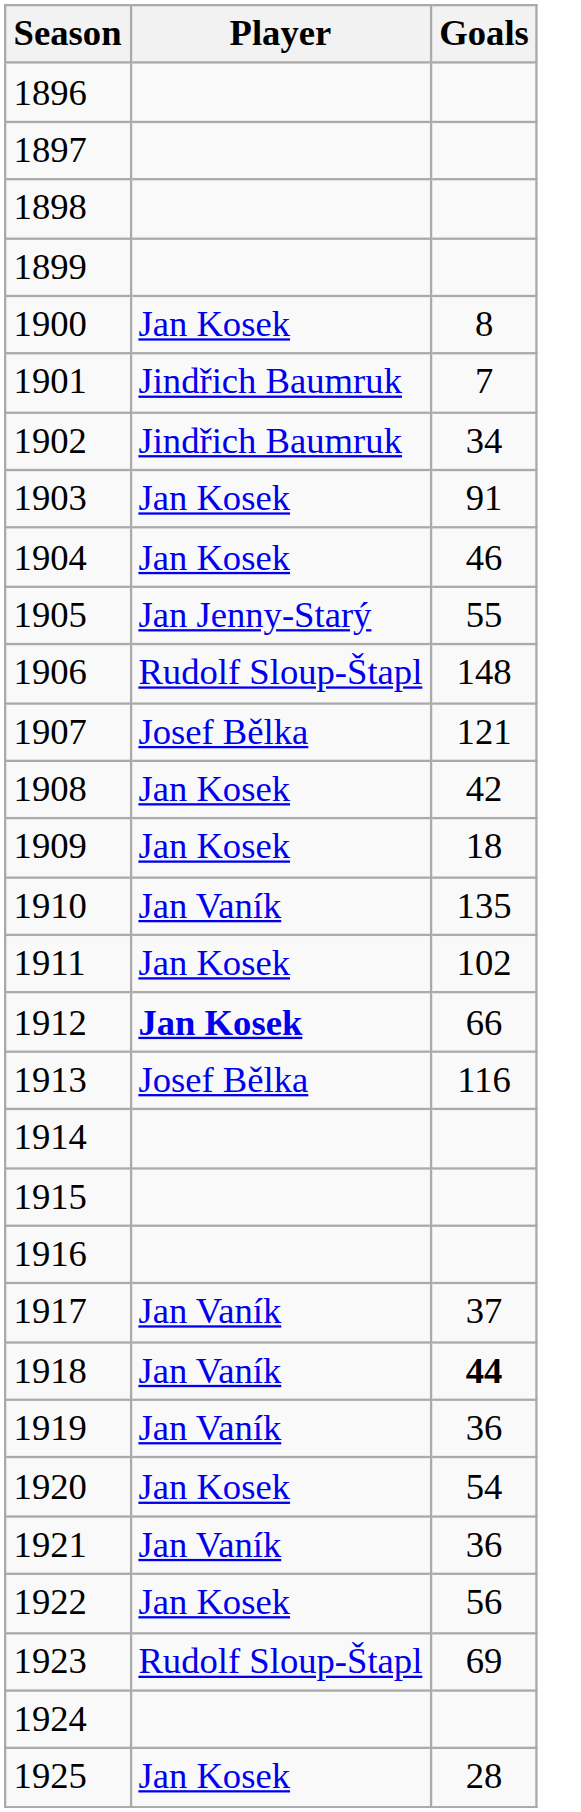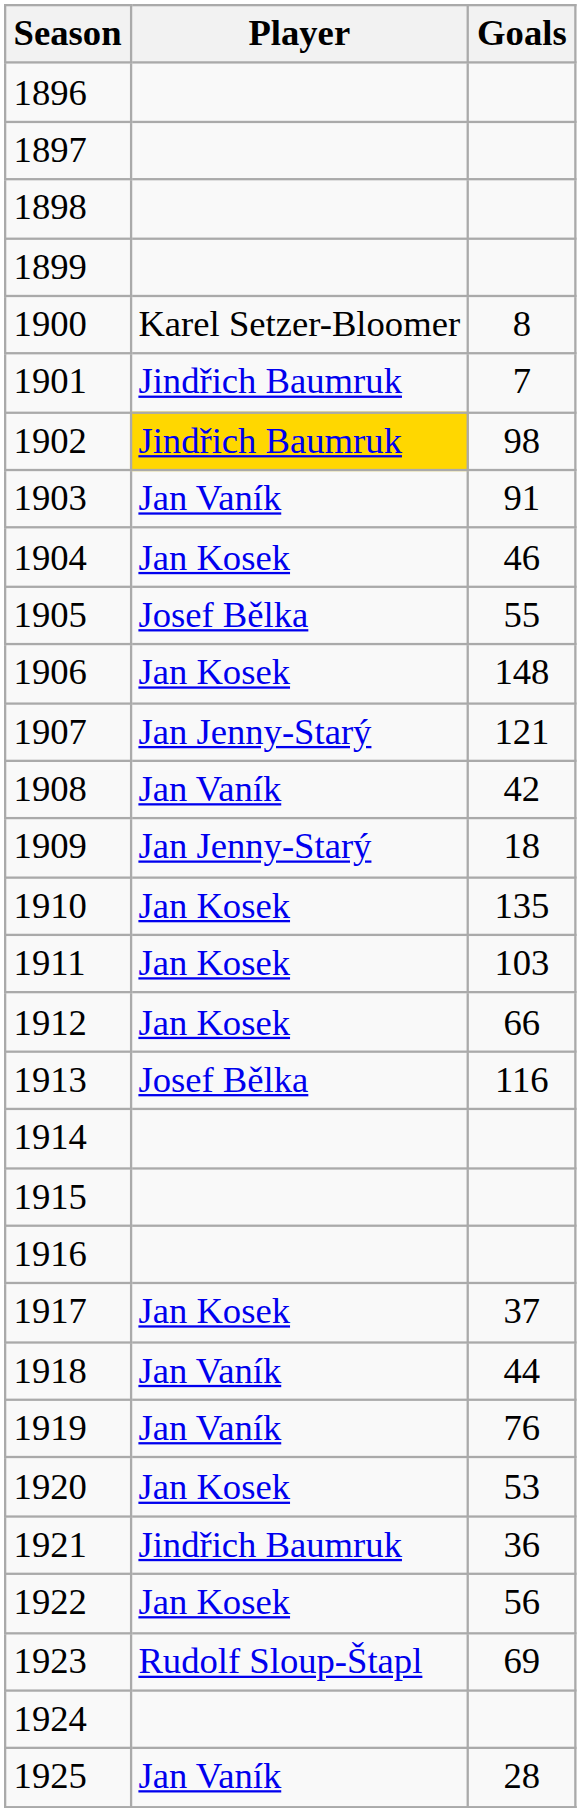1900 | Player: Jan Kosek -> Karel Setzer-Bloomer
1902 | Player: no background -> gold background
1902 | Goals: 34 -> 98
1903 | Player: Jan Kosek -> Jan Vaník
1905 | Player: Jan Jenny-Starý -> Josef Bělka
1906 | Player: Rudolf Sloup-Štapl -> Jan Kosek
1907 | Player: Josef Bělka -> Jan Jenny-Starý
1908 | Player: Jan Kosek -> Jan Vaník
1909 | Player: Jan Kosek -> Jan Jenny-Starý
1910 | Player: Jan Vaník -> Jan Kosek
1911 | Goals: 102 -> 103
1912 | Player: bold -> normal
1917 | Player: Jan Vaník -> Jan Kosek
1918 | Goals: bold -> normal
1919 | Goals: 36 -> 76
1920 | Goals: 54 -> 53
1921 | Player: Jan Vaník -> Jindřich Baumruk
1925 | Player: Jan Kosek -> Jan Vaník
